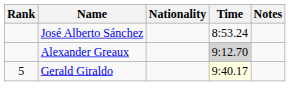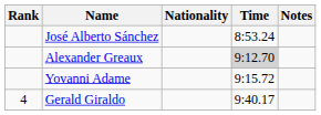+ row: Yovanni Adame | 9:15.72
Gerald Giraldo | Rank: 5 -> 4
Gerald Giraldo | Time: lightyellow background -> no background
